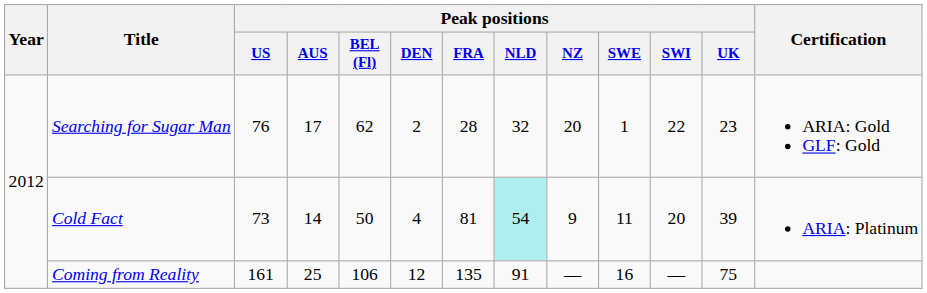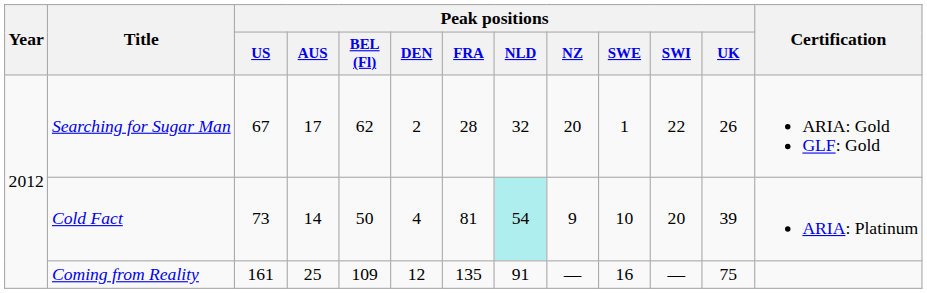Searching for Sugar Man | Peak positions / US: 76 -> 67
Searching for Sugar Man | Peak positions / UK: 23 -> 26
Cold Fact | Peak positions / SWE: 11 -> 10
Coming from Reality | Peak positions / BEL (Fl): 106 -> 109
